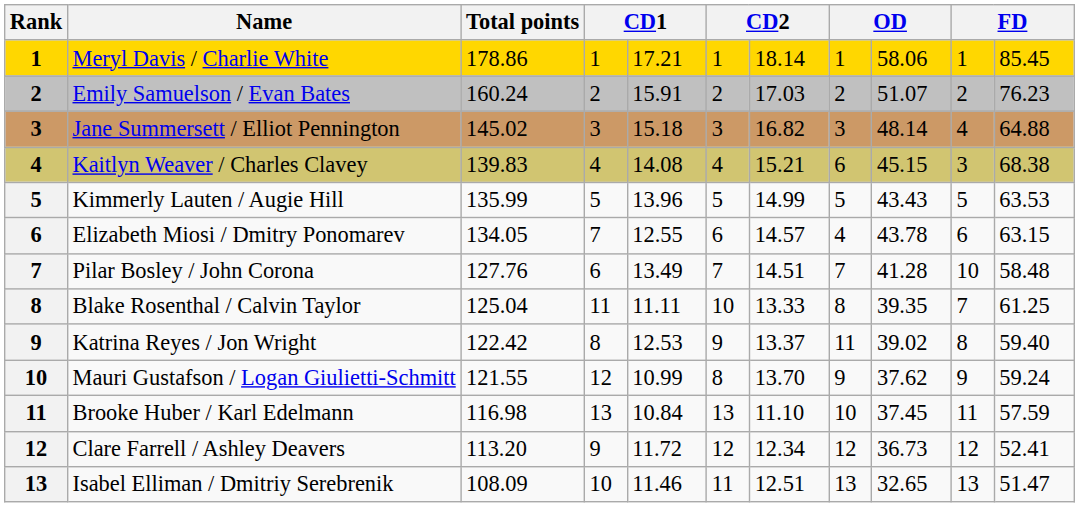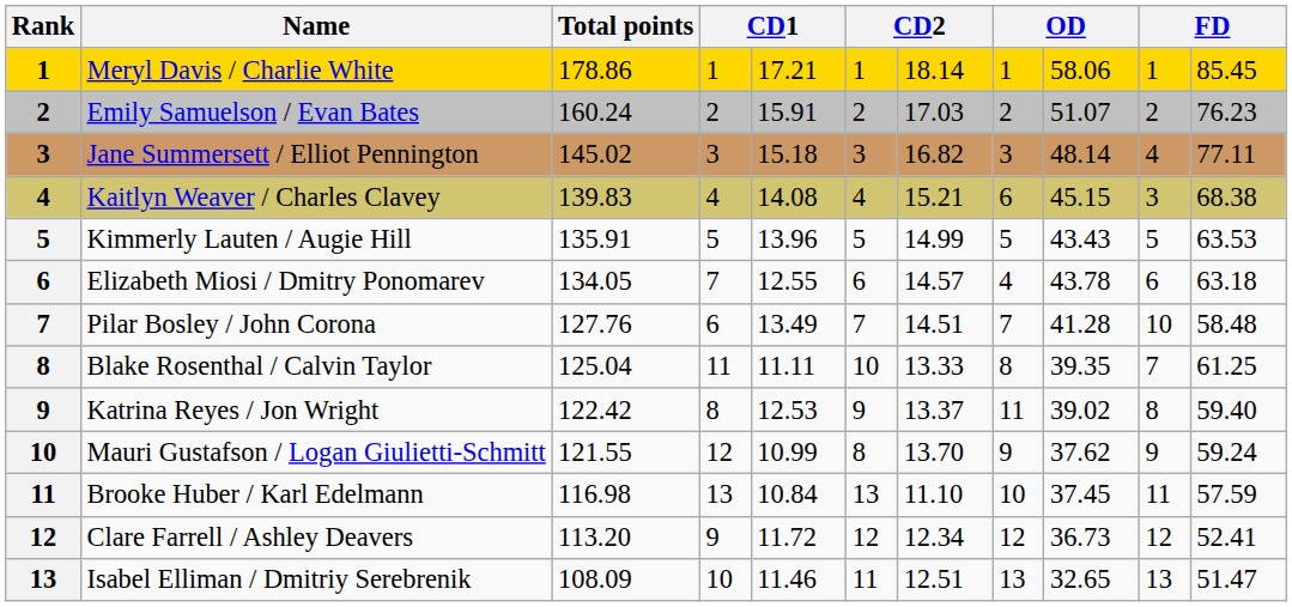Jane Summersett / Elliot Pennington | column 11: 64.88 -> 77.11
Kimmerly Lauten / Augie Hill | Total points: 135.99 -> 135.91
Elizabeth Miosi / Dmitry Ponomarev | column 11: 63.15 -> 63.18
